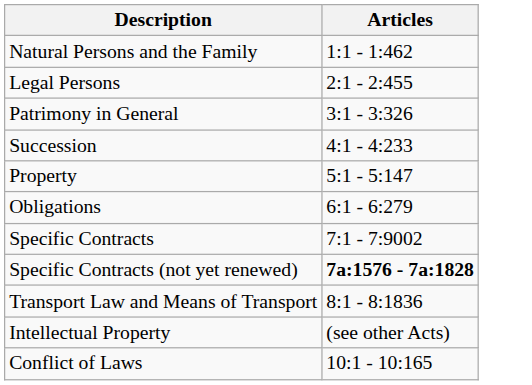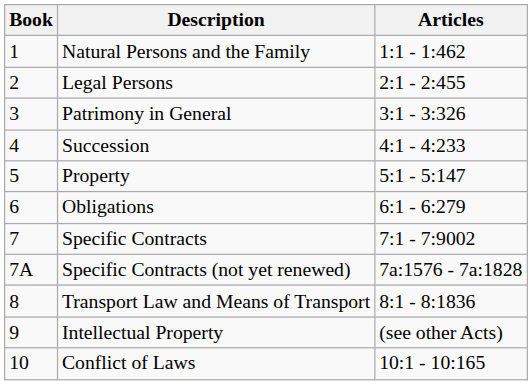+ column: Book | 1 | 2 | 3 | 4 | 5 | 6 | 7 | 7A | 8 | 9 | 10
Specific Contracts (not yet renewed) | Articles: bold -> normal
